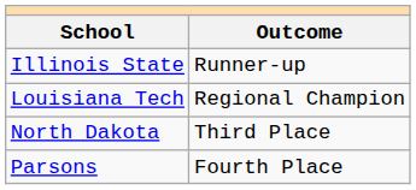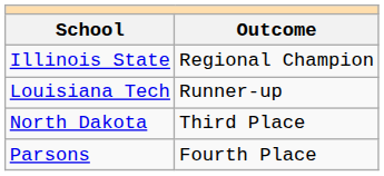Illinois State | Outcome: Runner-up -> Regional Champion
Louisiana Tech | Outcome: Regional Champion -> Runner-up
